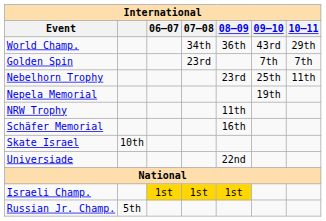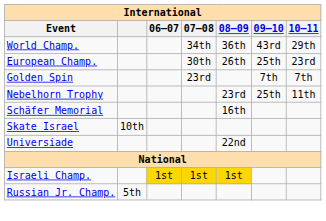+ row: European Champ. | 30th | 26th | 25th | 23rd
- row: Nepela Memorial | 19th
- row: NRW Trophy | 11th
